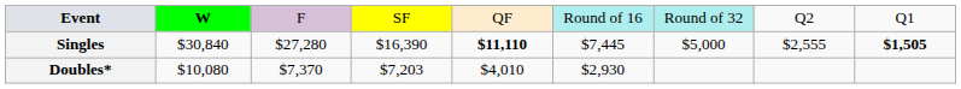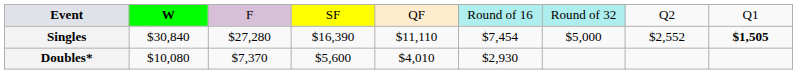Singles | column 5: bold -> normal
Singles | column 6: $7,445 -> $7,454
Singles | column 8: $2,555 -> $2,552
Doubles* | column 4: $7,203 -> $5,600
